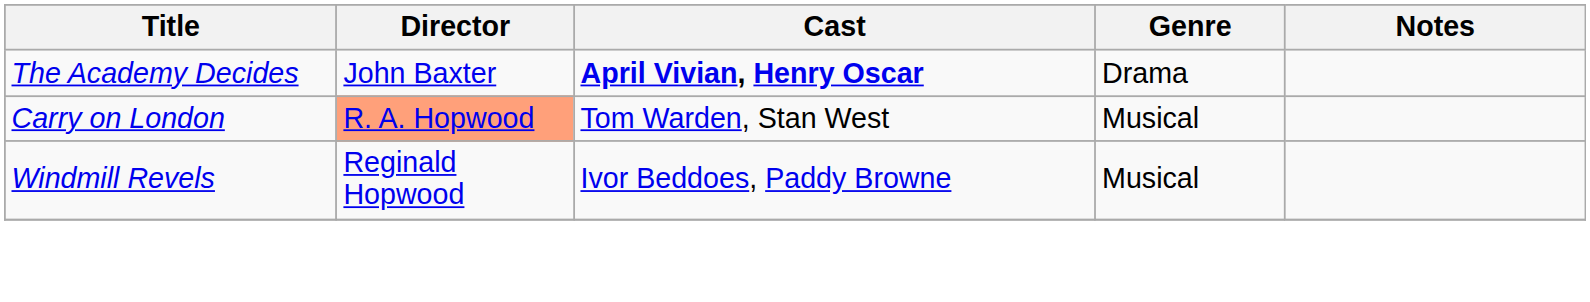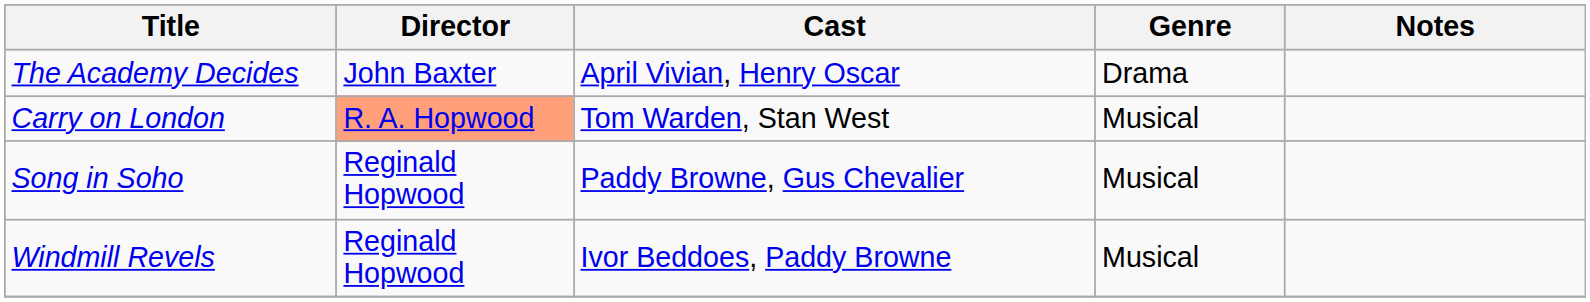The Academy Decides | Cast: bold -> normal
+ row: Song in Soho | Reginald Hopwood | Paddy Browne, Gus Chevalier | Musical
